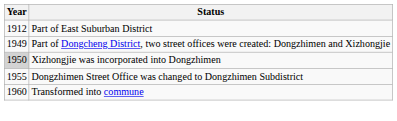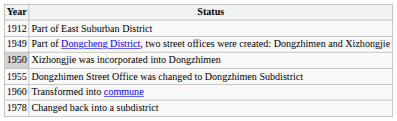+ row: 1978 | Changed back into a subdistrict
